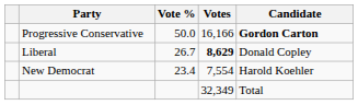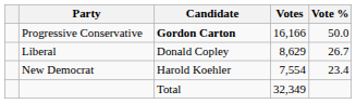columns swapped: Candidate <-> Vote %
Liberal | Votes: bold -> normal
